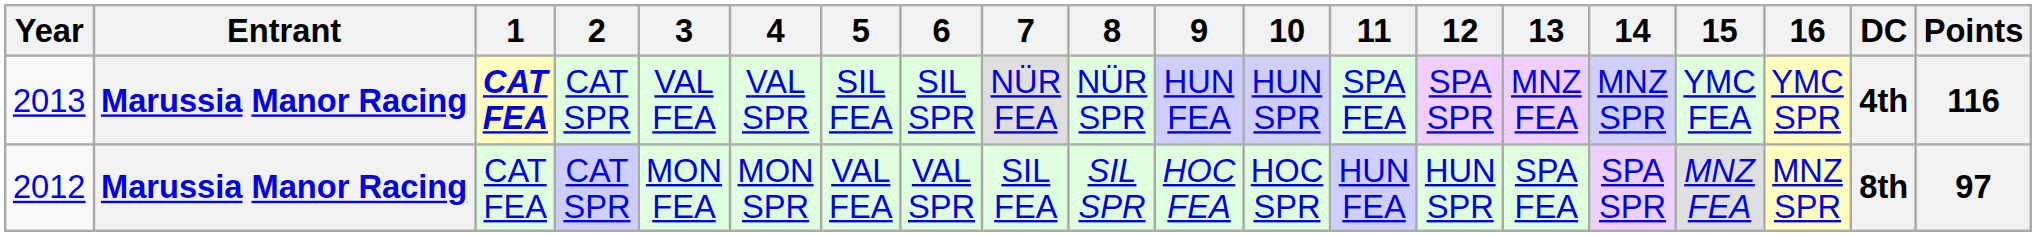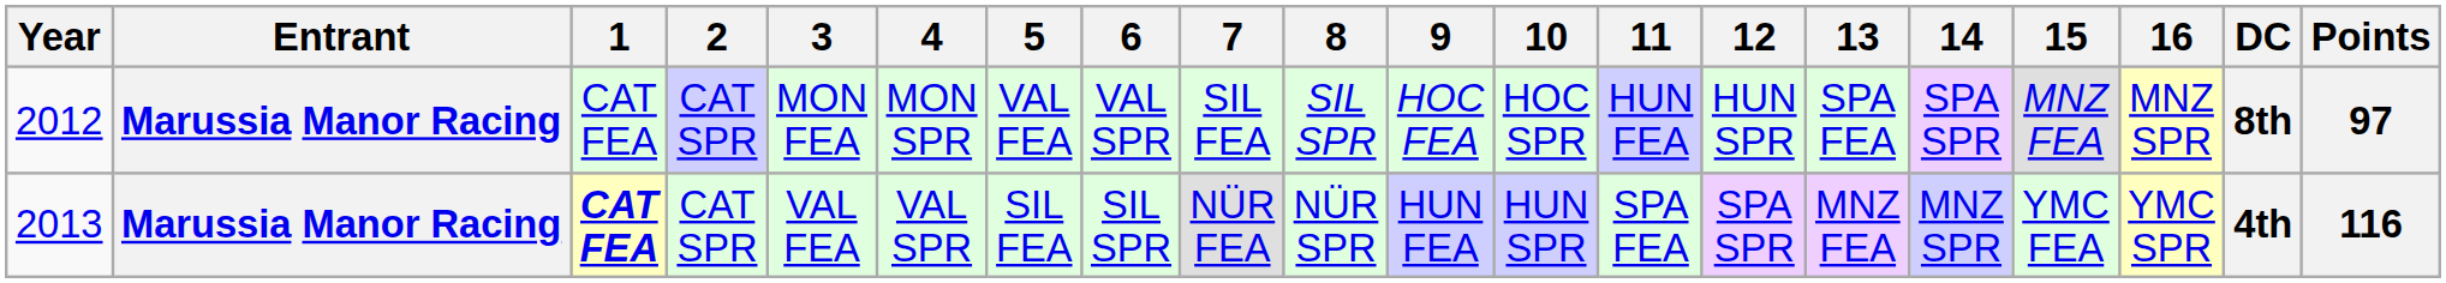rows swapped: 2012 <-> 2013
